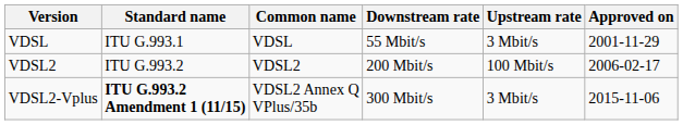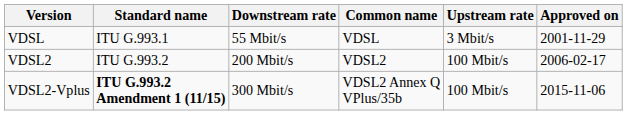columns swapped: Common name <-> Downstream rate
VDSL2-Vplus | Upstream rate: 3 Mbit/s -> 100 Mbit/s
